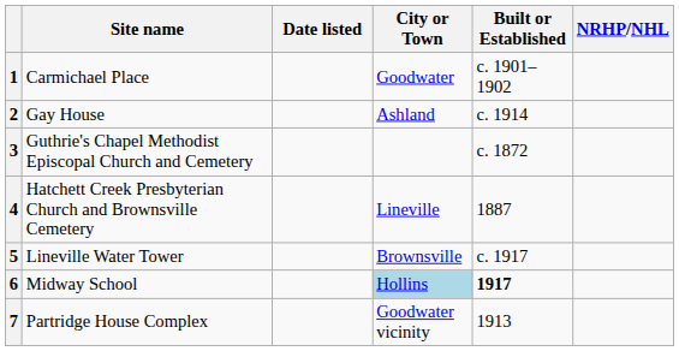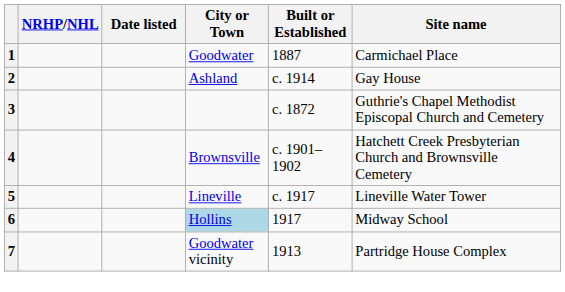columns swapped: Site name <-> NRHP/NHL
1 | Built or Established: c. 1901–1902 -> 1887
4 | City or Town: Lineville -> Brownsville
4 | Built or Established: 1887 -> c. 1901–1902
5 | City or Town: Brownsville -> Lineville
6 | Built or Established: bold -> normal
